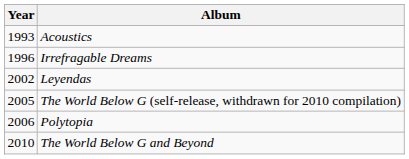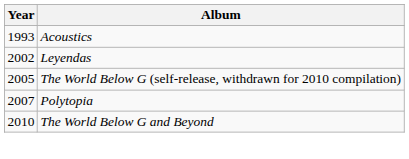- row: 1996 | Irrefragable Dreams
Polytopia | Year: 2006 -> 2007
